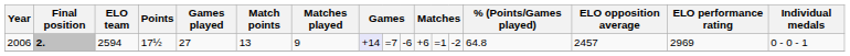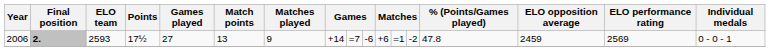2006 | ELO team: 2594 -> 2593
2006 | column 8: lavender background -> no background
2006 | % (Points/Games played): 64.8 -> 47.8
2006 | ELO opposition average: 2457 -> 2459
2006 | ELO performance rating: 2969 -> 2569
